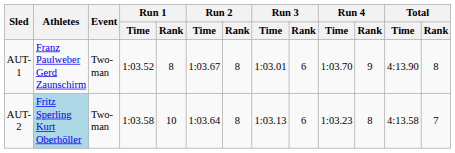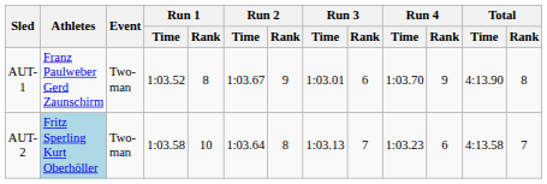AUT-1 | Run 2 / Rank: 8 -> 9
AUT-2 | Run 3 / Rank: 6 -> 7
AUT-2 | Run 4 / Rank: 8 -> 6
